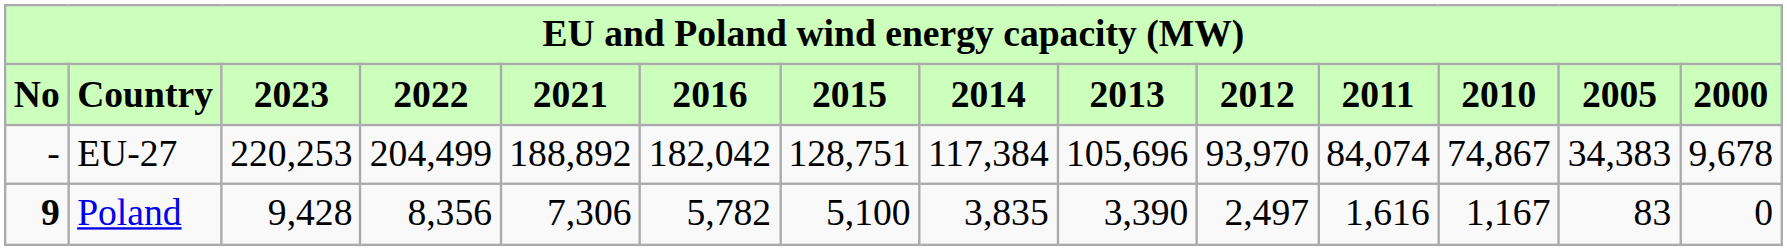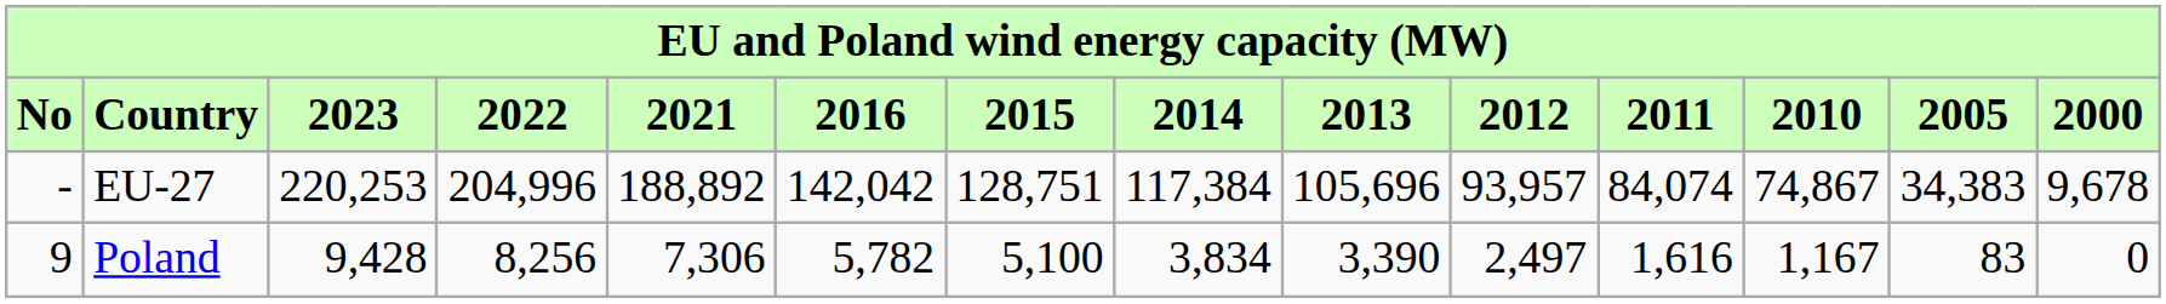EU-27 | 2022: 204,499 -> 204,996
EU-27 | 2016: 182,042 -> 142,042
EU-27 | 2012: 93,970 -> 93,957
Poland | No: bold -> normal
Poland | 2022: 8,356 -> 8,256
Poland | 2014: 3,835 -> 3,834
